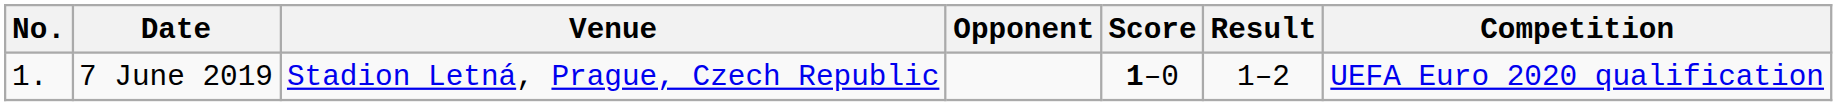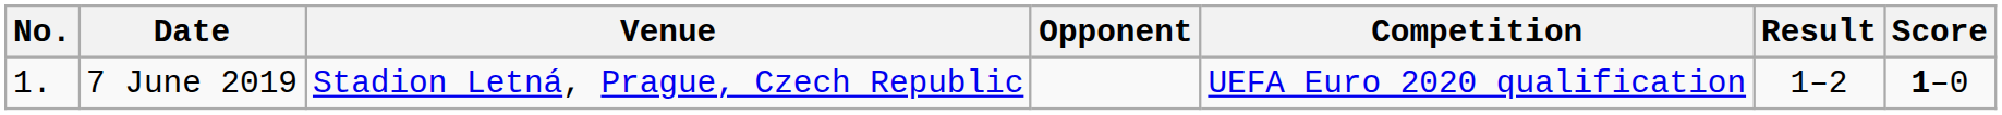columns swapped: Score <-> Competition
